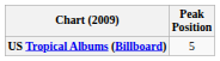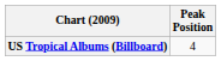US Tropical Albums (Billboard) | Peak Position: 5 -> 4
